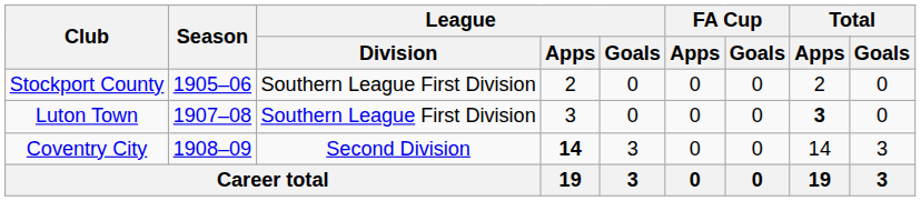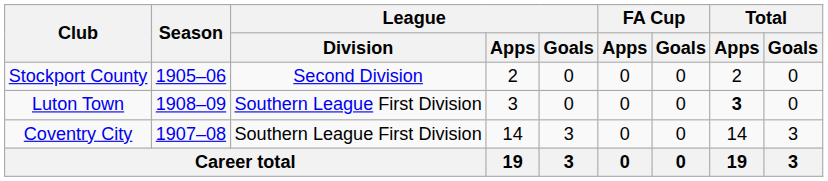Stockport County | League / Division: Southern League First Division -> Second Division
Luton Town | Season: 1907–08 -> 1908–09
Coventry City | Season: 1908–09 -> 1907–08
Coventry City | League / Division: Second Division -> Southern League First Division
Coventry City | League / Apps: bold -> normal
